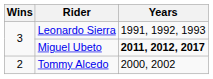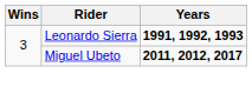Leonardo Sierra | Years: normal -> bold
- row: 2 | Tommy Alcedo | 2000, 2002
